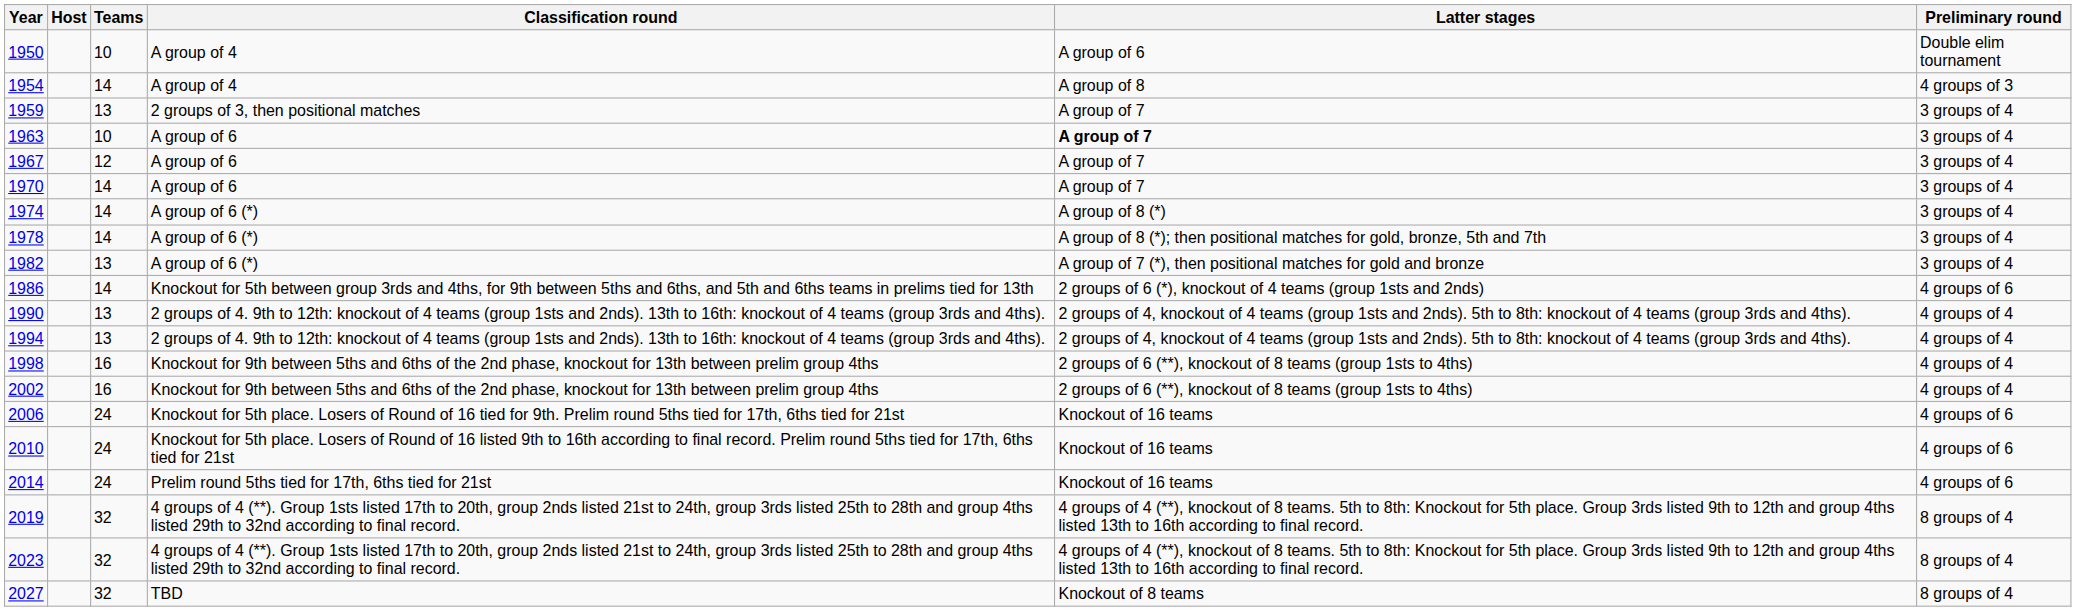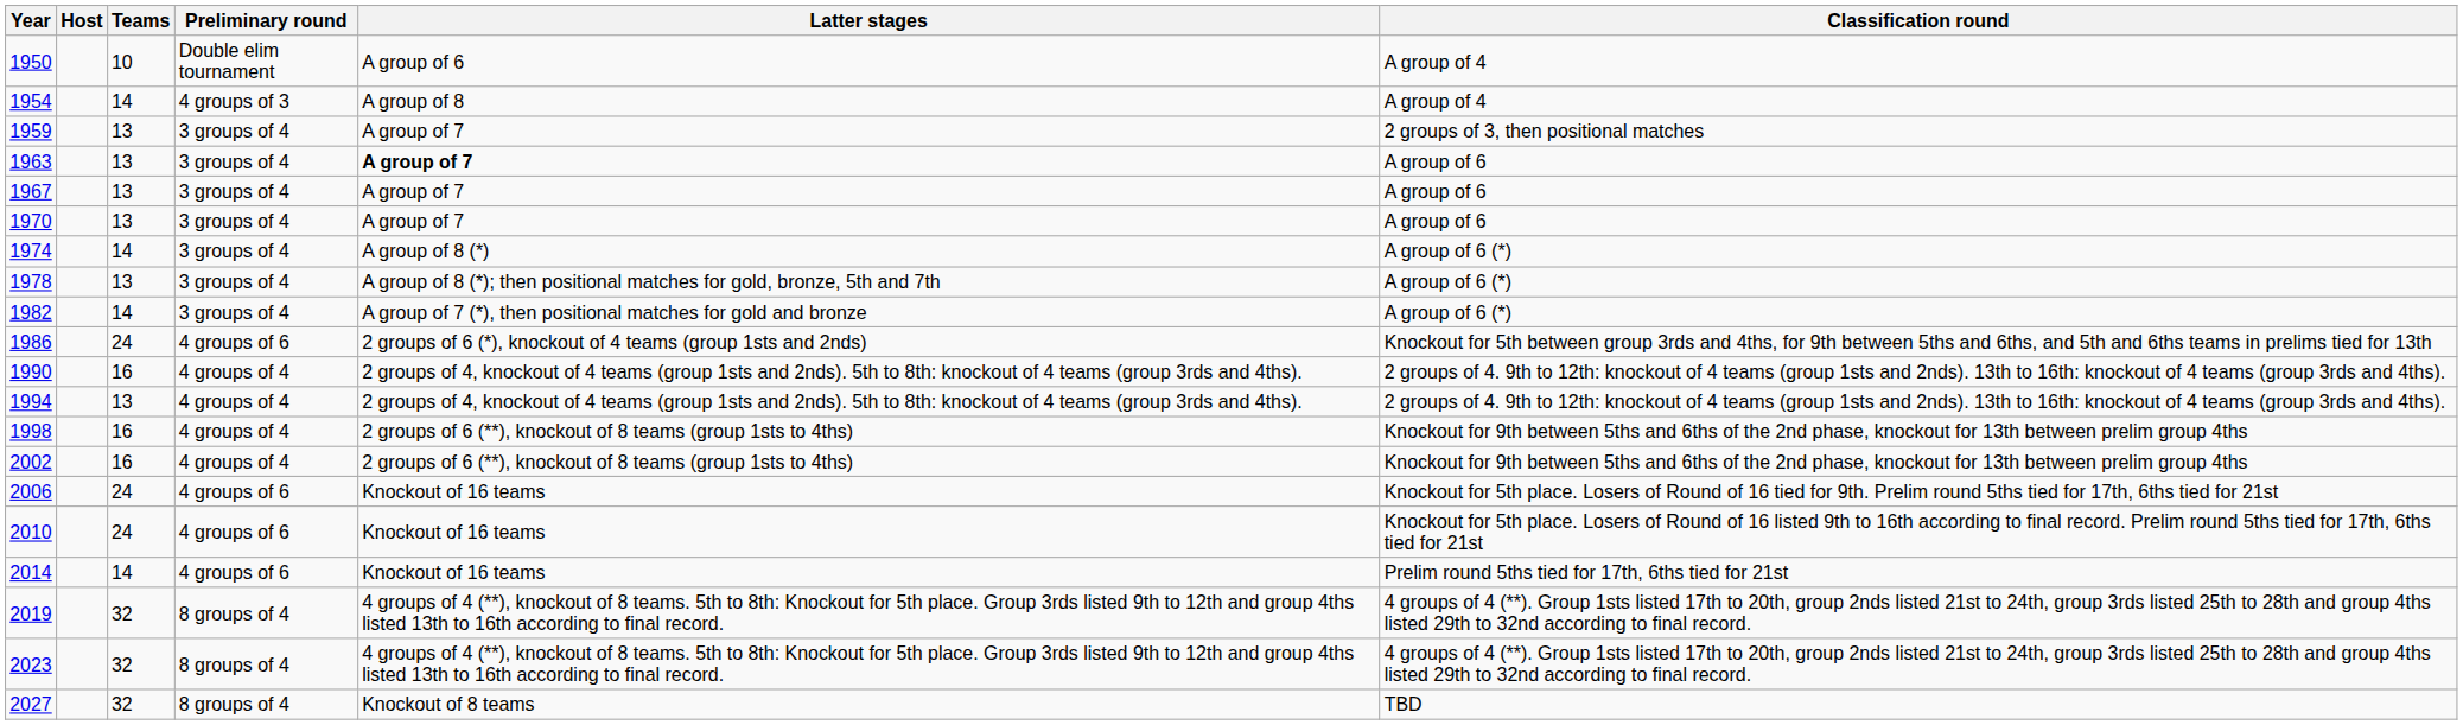columns swapped: Preliminary round <-> Classification round
1963 | Teams: 10 -> 13
1967 | Teams: 12 -> 13
1970 | Teams: 14 -> 13
1978 | Teams: 14 -> 13
1982 | Teams: 13 -> 14
1986 | Teams: 14 -> 24
1990 | Teams: 13 -> 16
2014 | Teams: 24 -> 14
